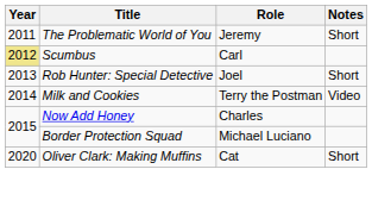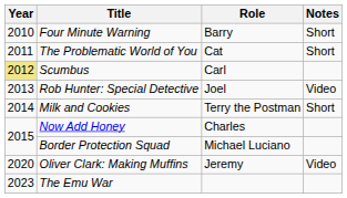+ row: 2010 | Four Minute Warning | Barry | Short
The Problematic World of You | Role: Jeremy -> Cat
Rob Hunter: Special Detective | Notes: Short -> Video
Milk and Cookies | Notes: Video -> Short
Oliver Clark: Making Muffins | Role: Cat -> Jeremy
Oliver Clark: Making Muffins | Notes: Short -> Video
+ row: 2023 | The Emu War
